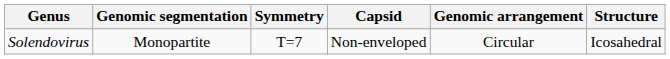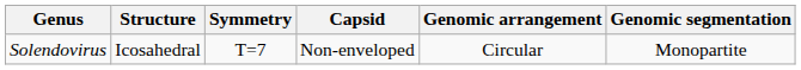columns swapped: Structure <-> Genomic segmentation
